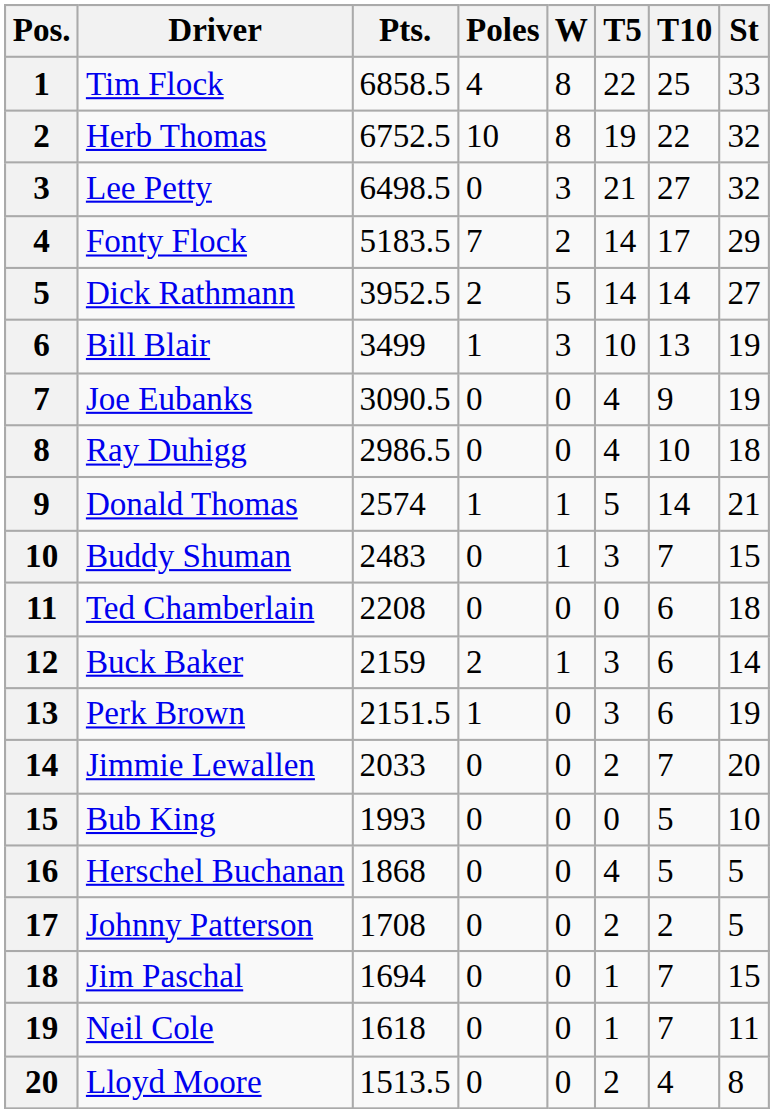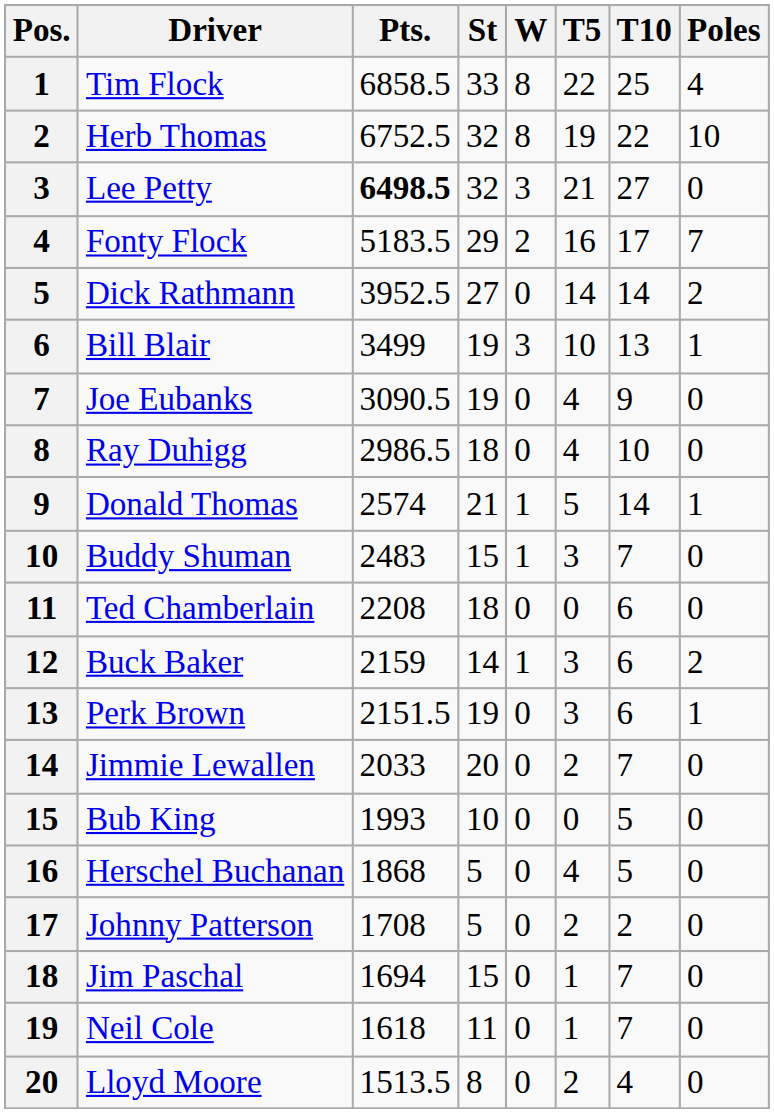columns swapped: St <-> Poles
Lee Petty | Pts.: normal -> bold
Fonty Flock | T5: 14 -> 16
Dick Rathmann | W: 5 -> 0
